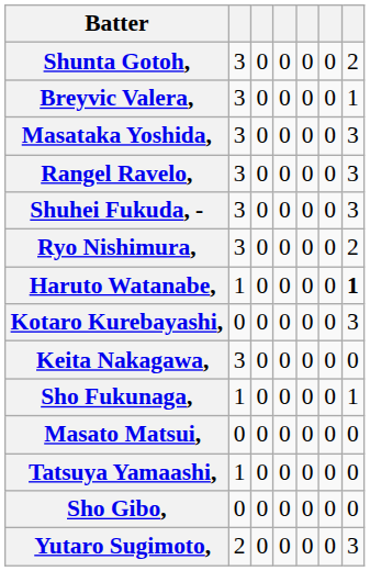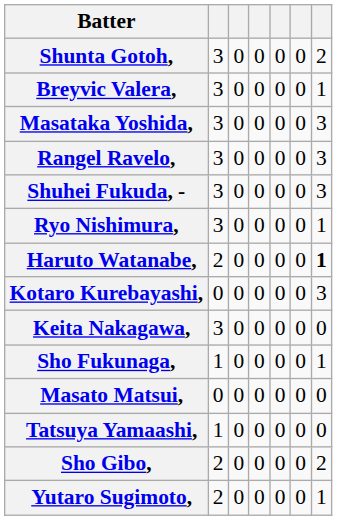Ryo Nishimura, | column 7: 2 -> 1
Haruto Watanabe, | column 2: 1 -> 2
Sho Gibo, | column 2: 0 -> 2
Sho Gibo, | column 7: 0 -> 2
Yutaro Sugimoto, | column 7: 3 -> 1
